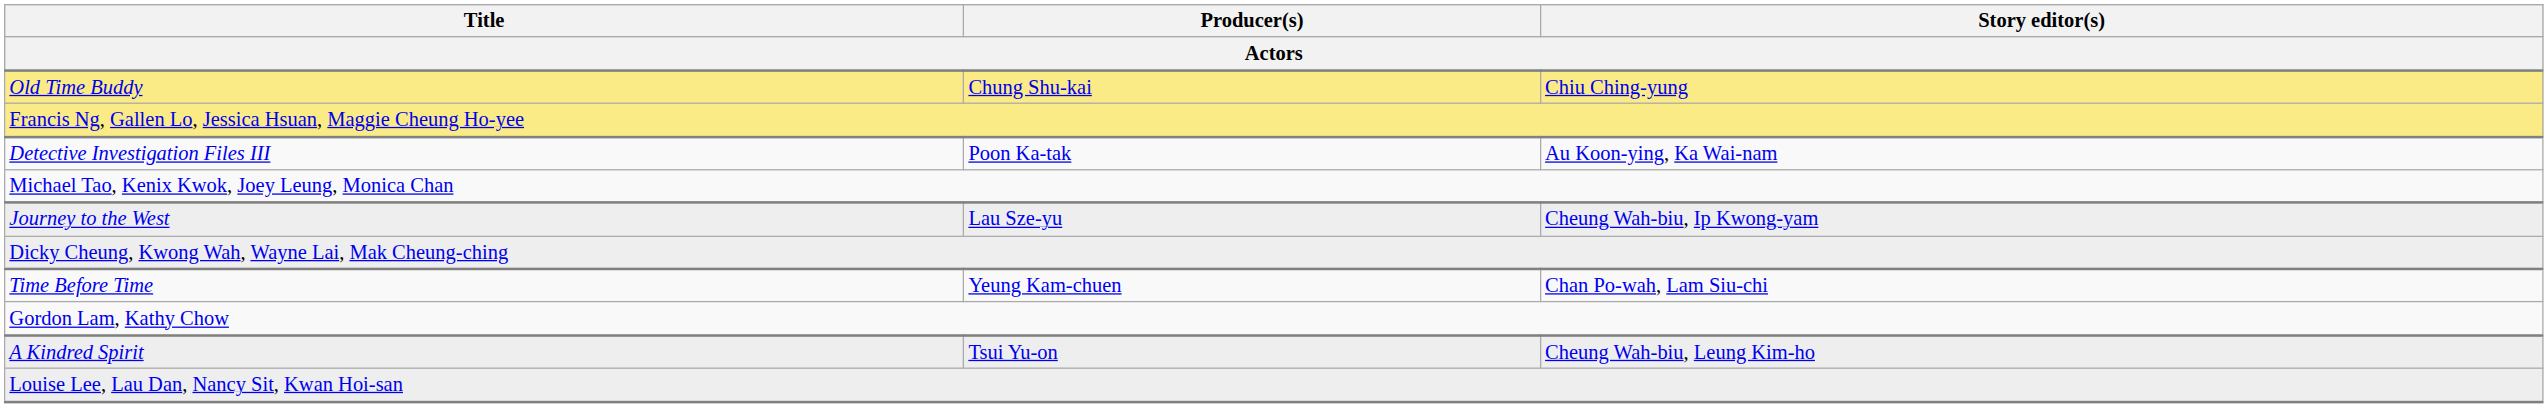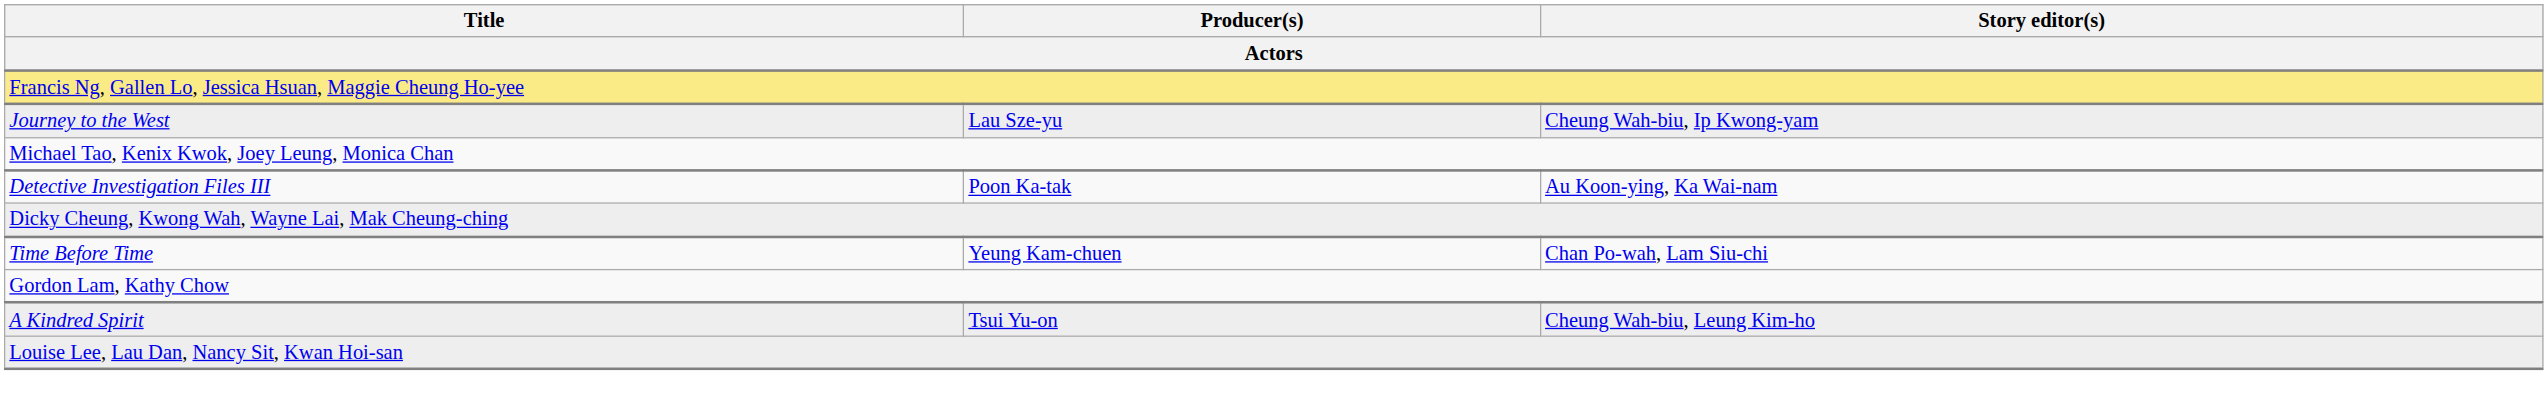- row: Old Time Buddy | Chung Shu-kai | Chiu Ching-yung
rows swapped: Detective Investigation Files III <-> Journey to the West
